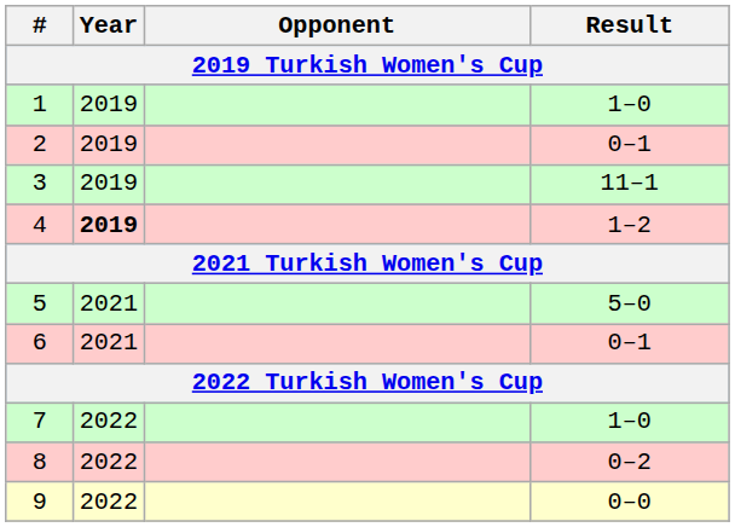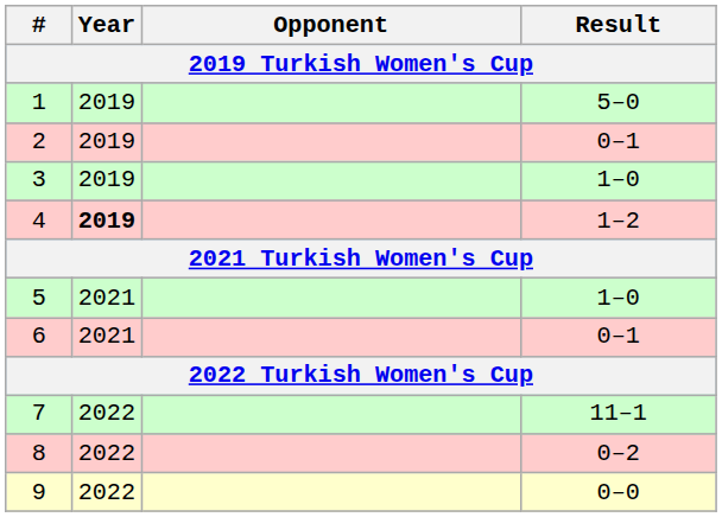1 | Result: 1–0 -> 5–0
3 | Result: 11–1 -> 1–0
5 | Result: 5–0 -> 1–0
7 | Result: 1–0 -> 11–1
